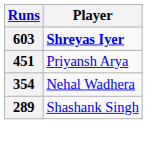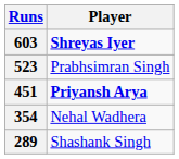+ row: 523 | Prabhsimran Singh
451 | Player: normal -> bold
